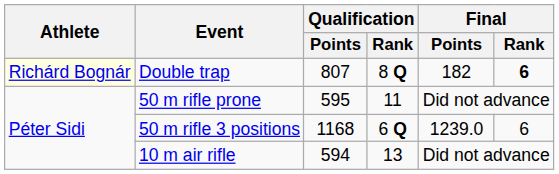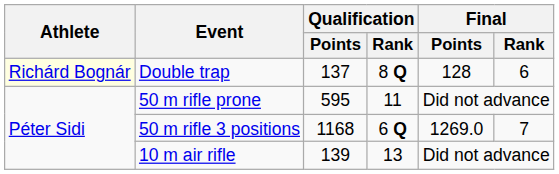Double trap | Qualification / Points: 807 -> 137
Double trap | Final / Points: 182 -> 128
Double trap | Final / Rank: bold -> normal
50 m rifle 3 positions | Final / Points: 1239.0 -> 1269.0
50 m rifle 3 positions | Final / Rank: 6 -> 7
10 m air rifle | Qualification / Points: 594 -> 139
